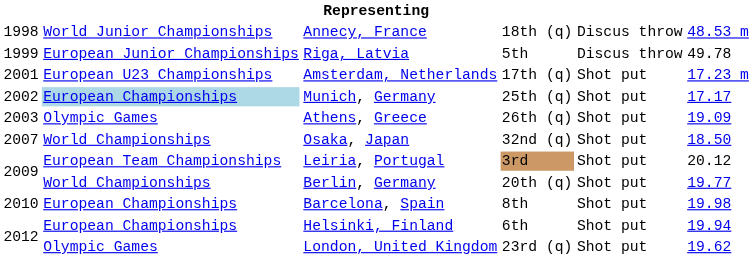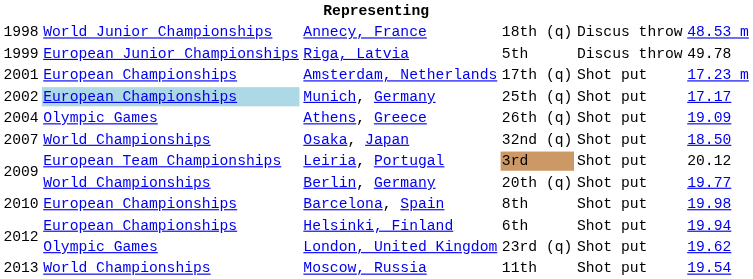Amsterdam, Netherlands | column 2: European U23 Championships -> European Championships
Athens, Greece | column 1: 2003 -> 2004
+ row: 2013 | World Championships | Moscow, Russia | 11th | Shot put | 19.54
